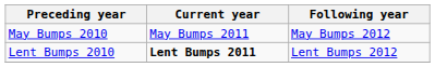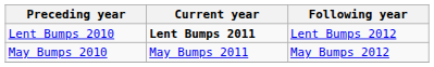rows swapped: Lent Bumps 2010 <-> May Bumps 2010
